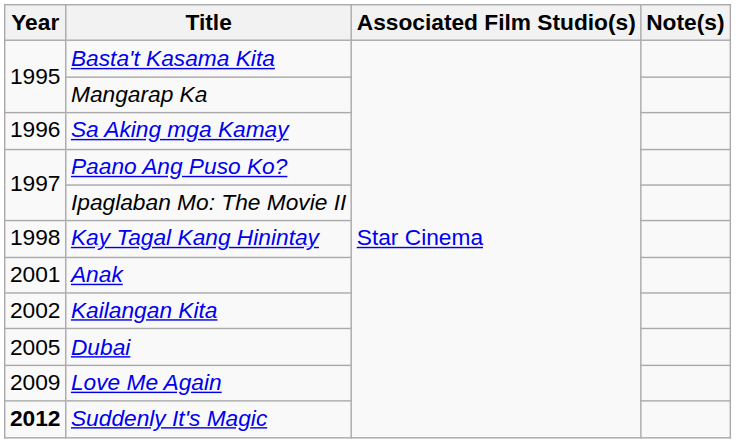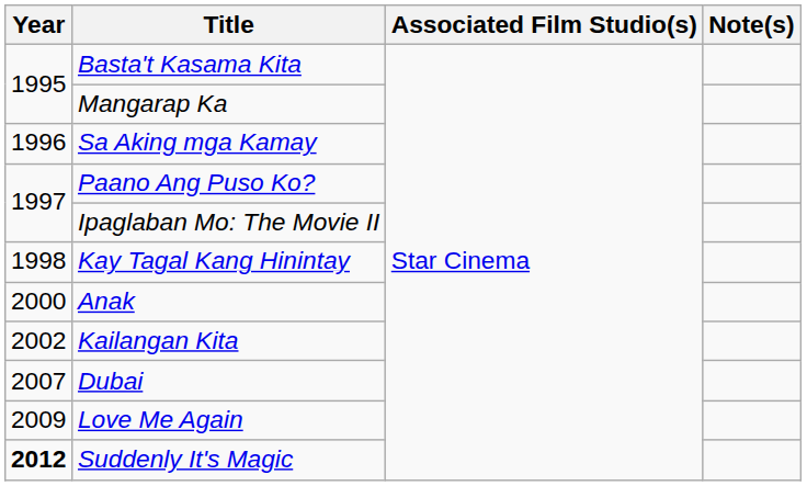Anak | Year: 2001 -> 2000
Dubai | Year: 2005 -> 2007
